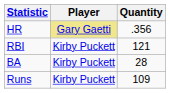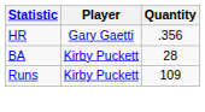HR | Player: khaki background -> no background
- row: RBI | Kirby Puckett | 121
